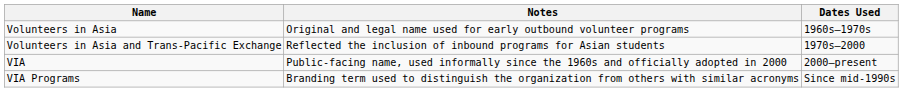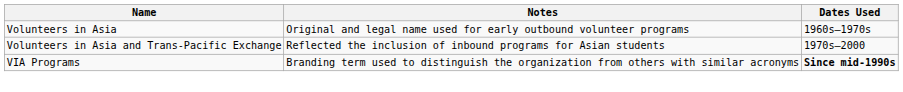- row: VIA | Public-facing name, used informally since the 1960s and officially adopted in 2000 | 2000–present
VIA Programs | Dates Used: normal -> bold
